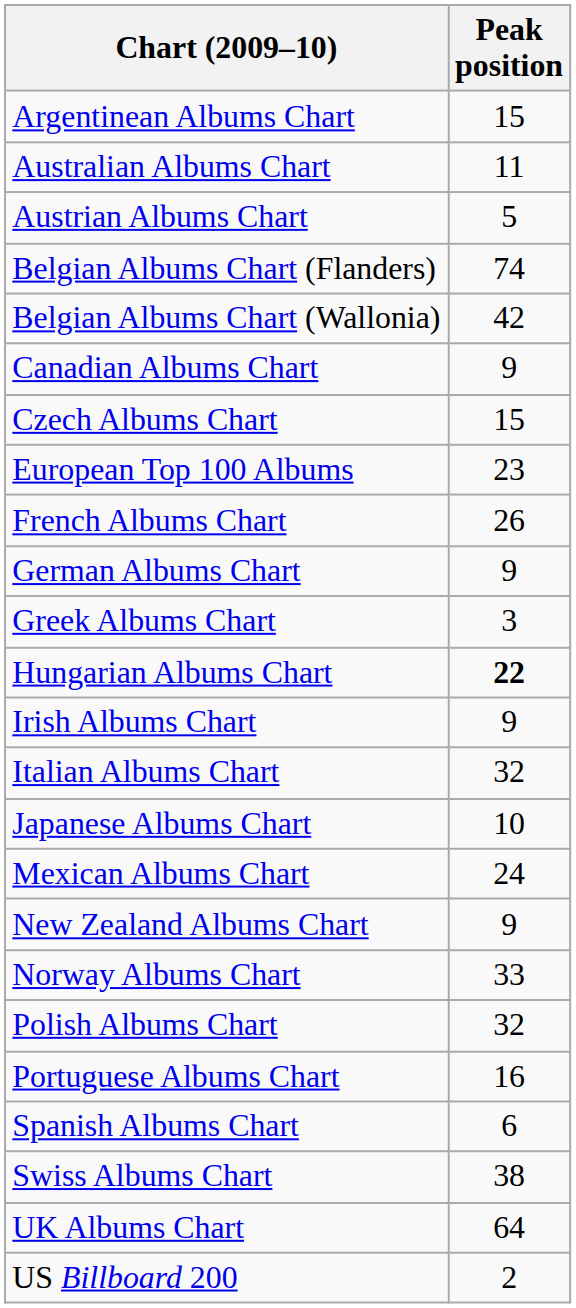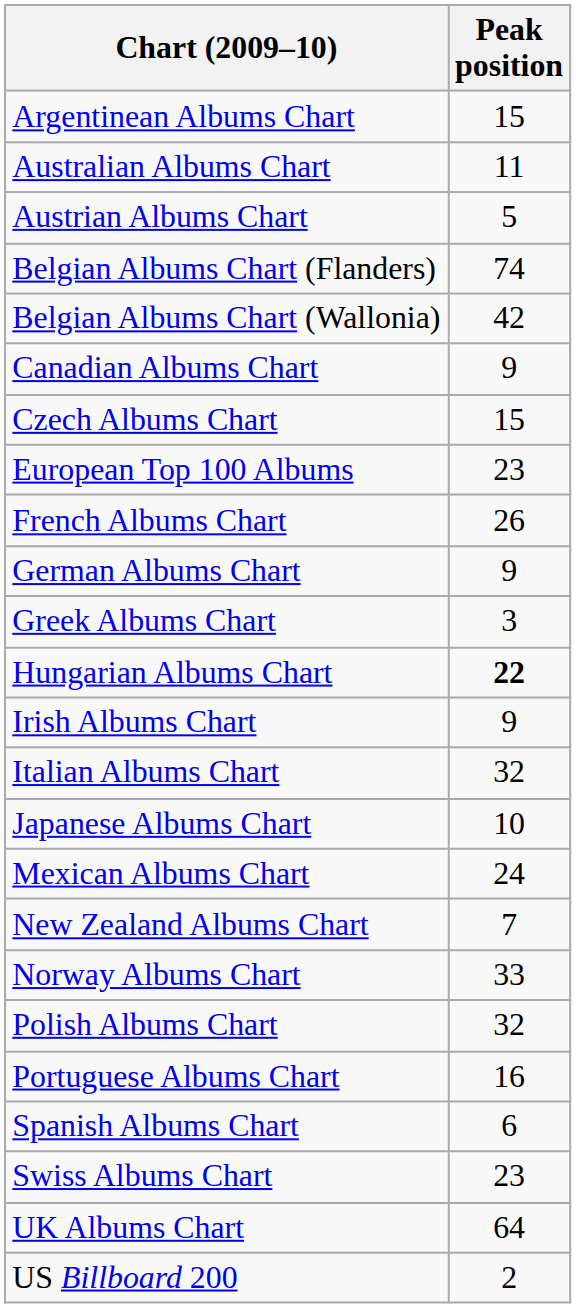New Zealand Albums Chart | Peak position: 9 -> 7
Swiss Albums Chart | Peak position: 38 -> 23
